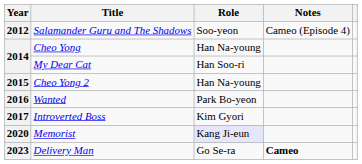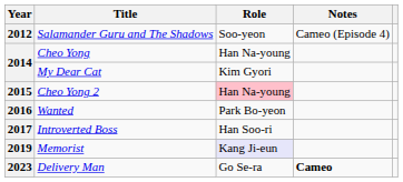My Dear Cat | Role: Han Soo-ri -> Kim Gyori
Cheo Yong 2 | Role: no background -> pink background
Introverted Boss | Role: Kim Gyori -> Han Soo-ri
Memorist | Year: 2020 -> 2019
